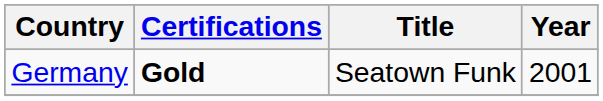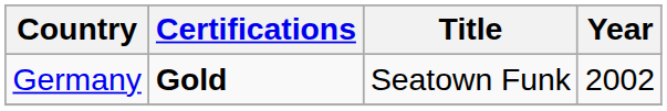Germany | Year: 2001 -> 2002
